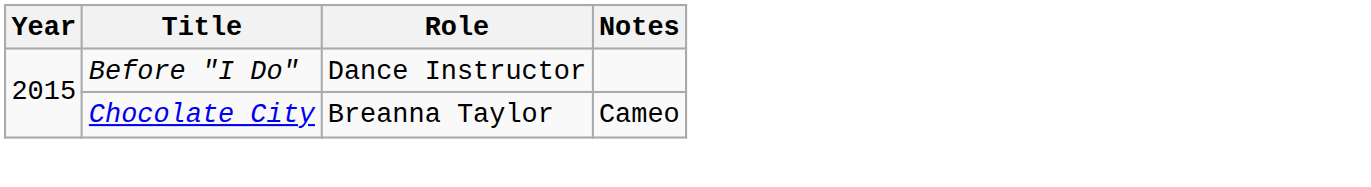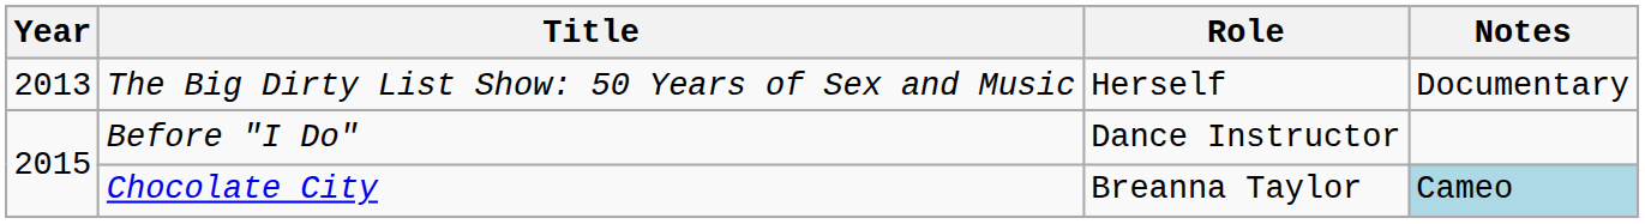+ row: 2013 | The Big Dirty List Show: 50 Years of Sex and Music | Herself | Documentary
Chocolate City | Notes: no background -> lightblue background
